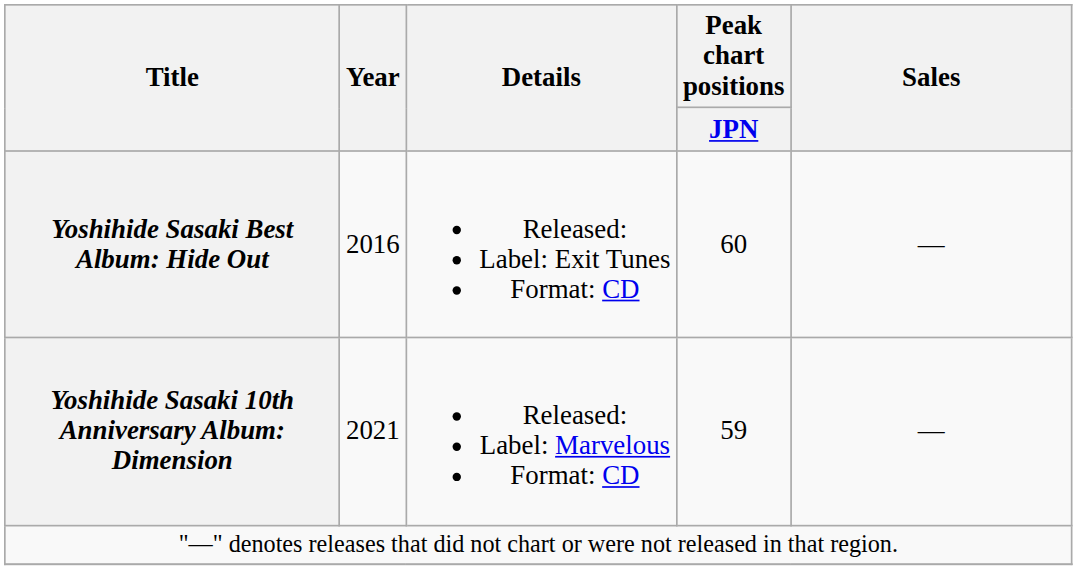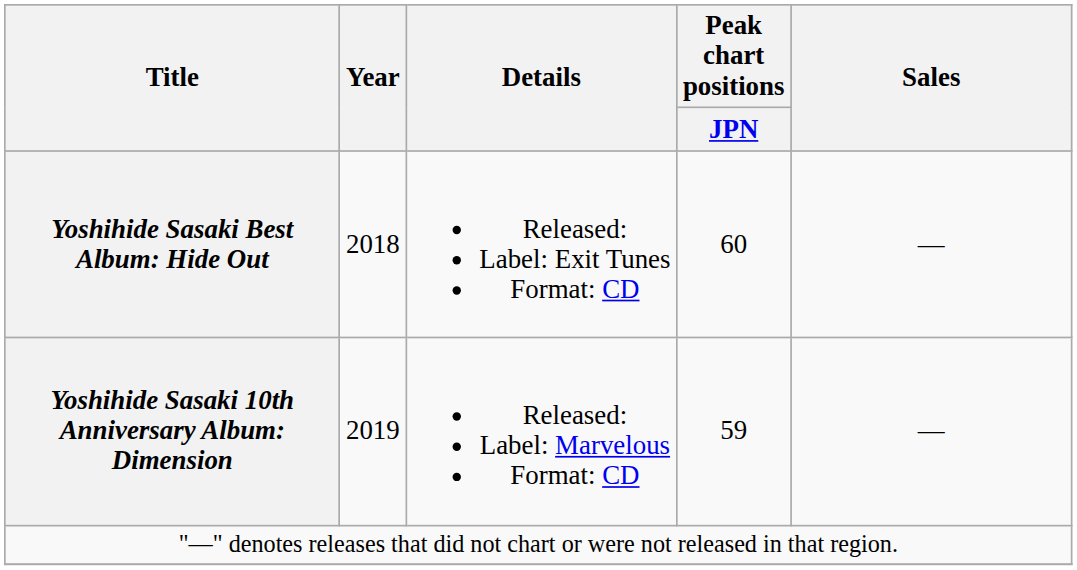Yoshihide Sasaki Best Album: Hide Out | Year: 2016 -> 2018
Yoshihide Sasaki 10th Anniversary Album: Dimension | Year: 2021 -> 2019
